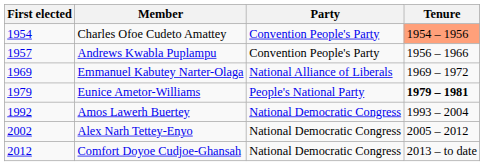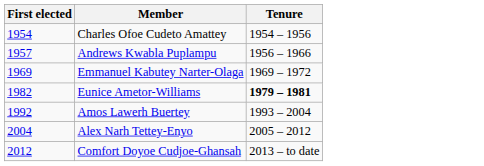- column: Party | Convention People's Party | Convention People's Party | National Alliance of Liberals | People's National Party | National Democratic Congress | National Democratic Congress | National Democratic Congress
Charles Ofoe Cudeto Amattey | Tenure: lightsalmon background -> no background
Eunice Ametor-Williams | First elected: 1979 -> 1982
Alex Narh Tettey-Enyo | First elected: 2002 -> 2004
